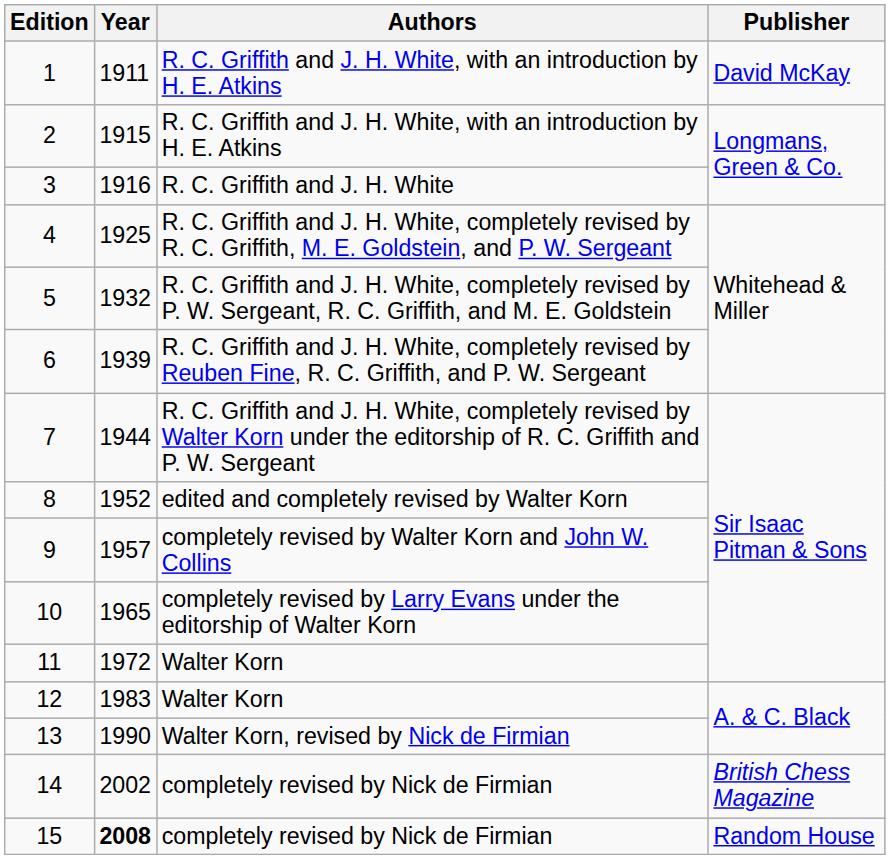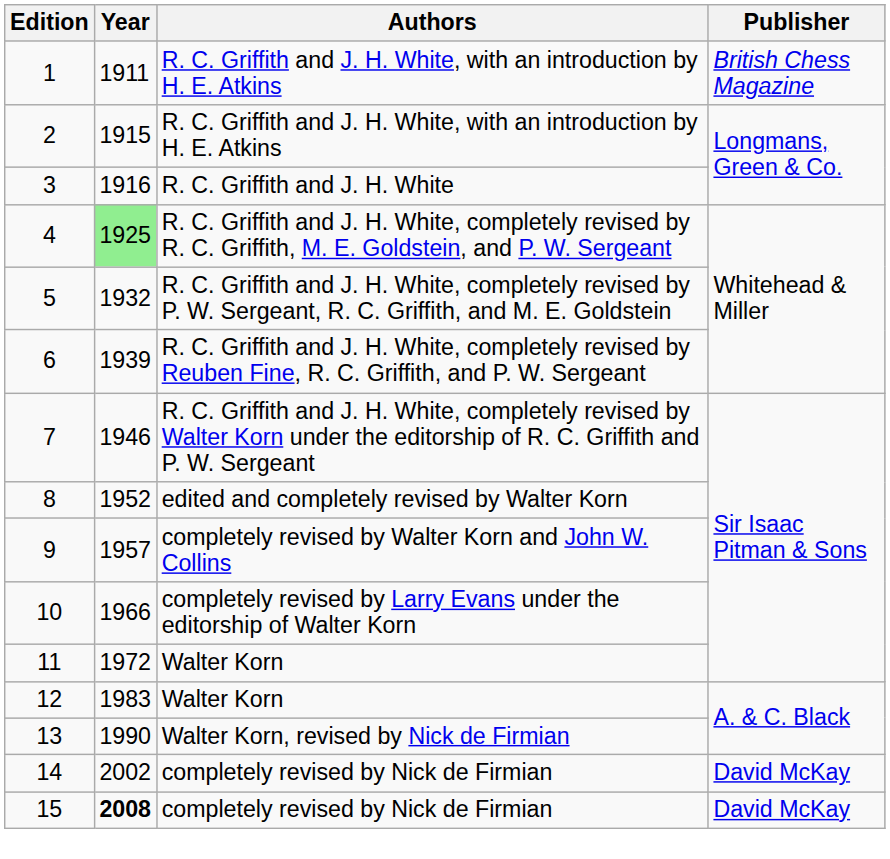1 | Publisher: David McKay -> British Chess Magazine
4 | Year: no background -> lightgreen background
7 | Year: 1944 -> 1946
10 | Year: 1965 -> 1966
14 | Publisher: British Chess Magazine -> David McKay
15 | Publisher: Random House -> David McKay
